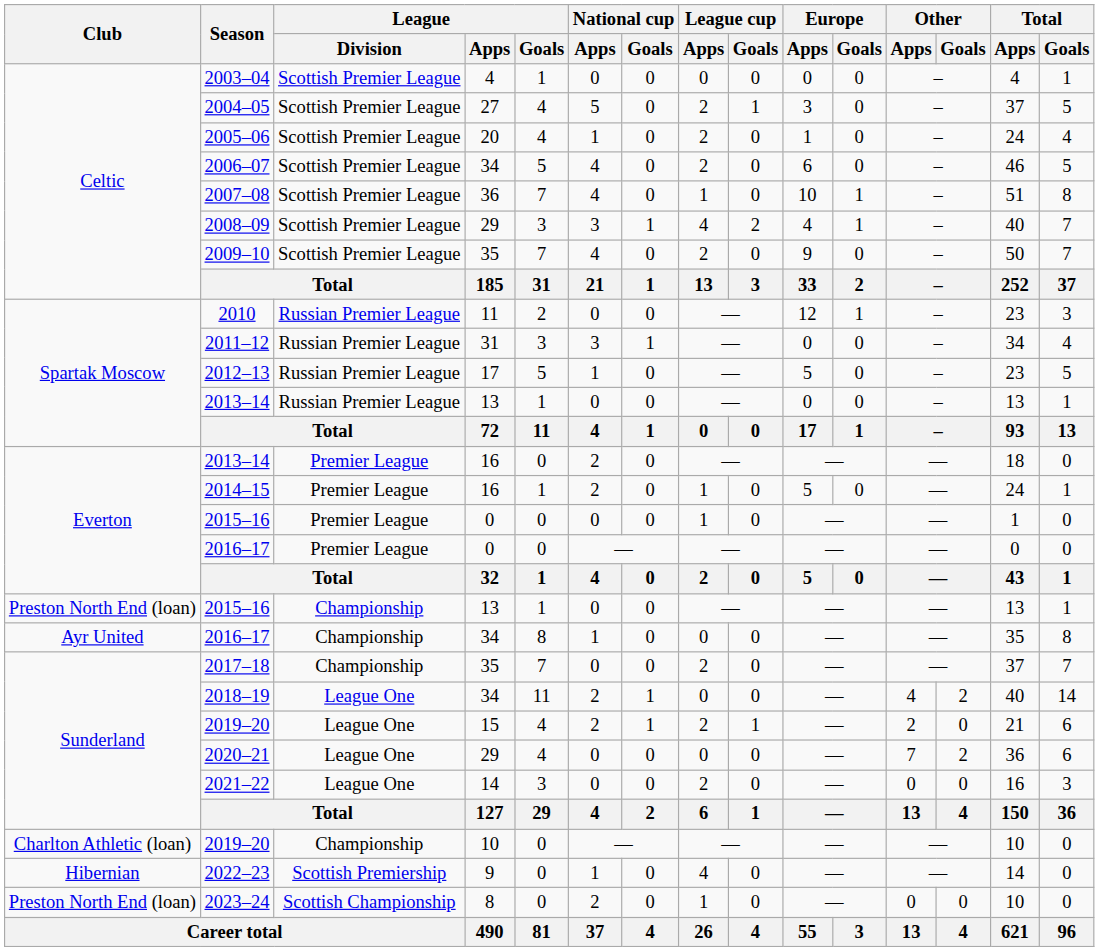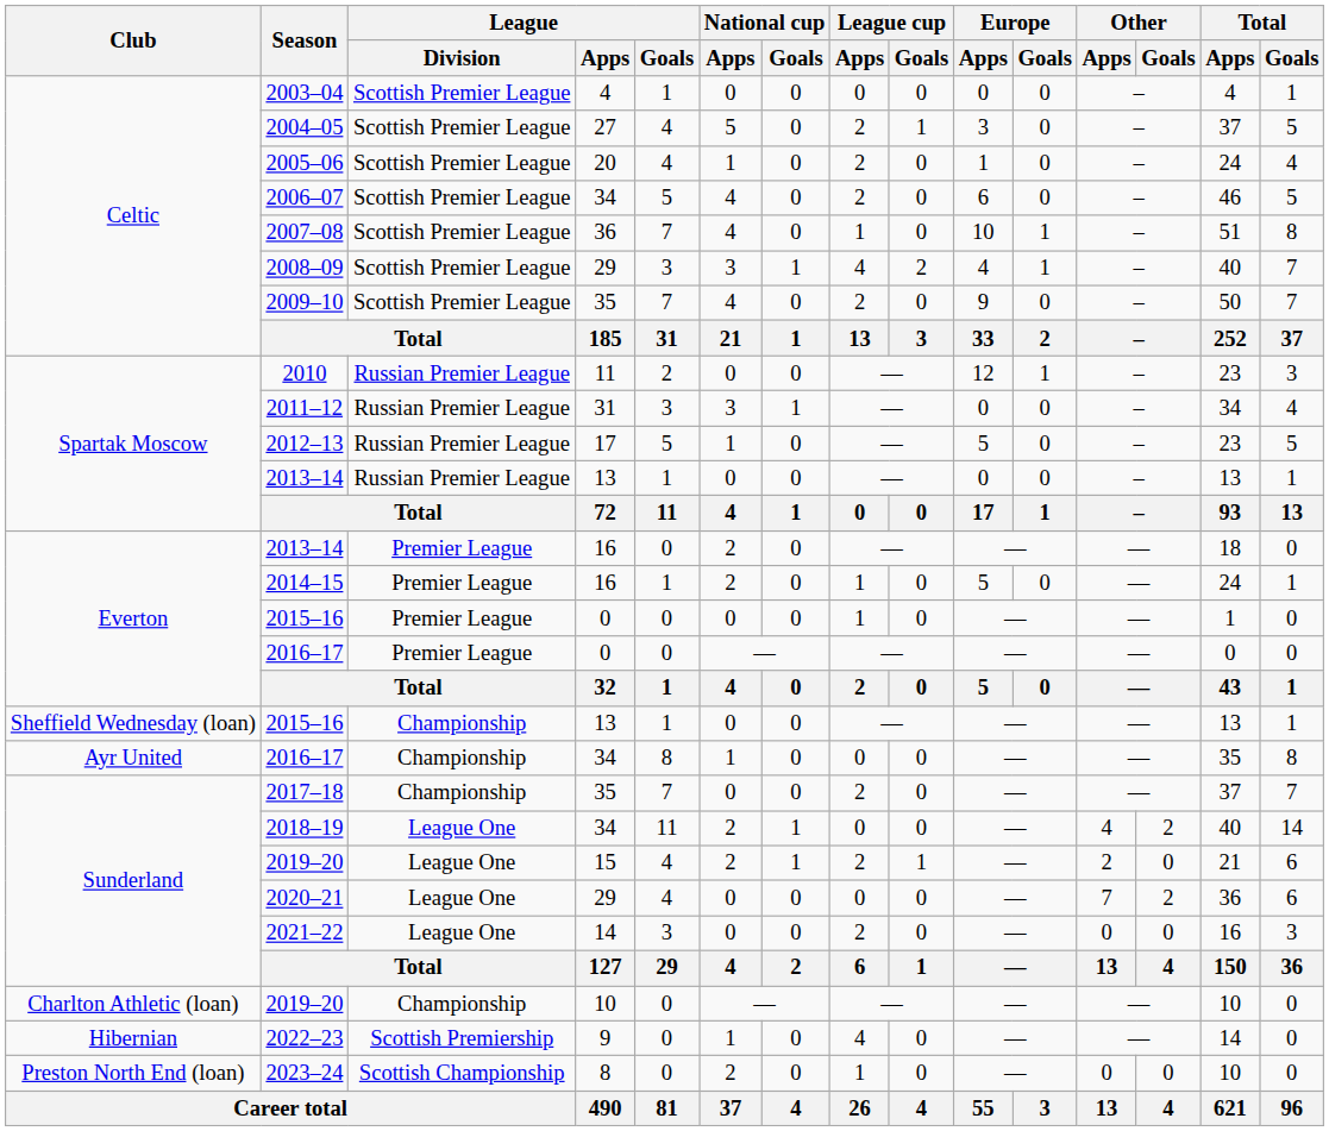2015–16 / 13 | Club: Preston North End (loan) -> Sheffield Wednesday (loan)
